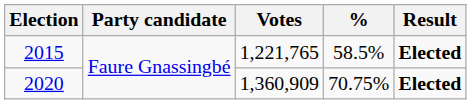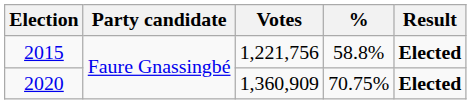2015 | Votes: 1,221,765 -> 1,221,756
2015 | %: 58.5% -> 58.8%
